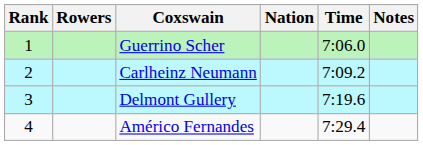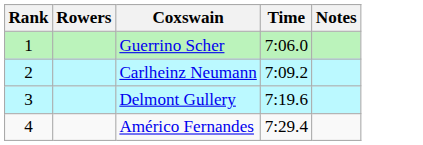- column: Nation
